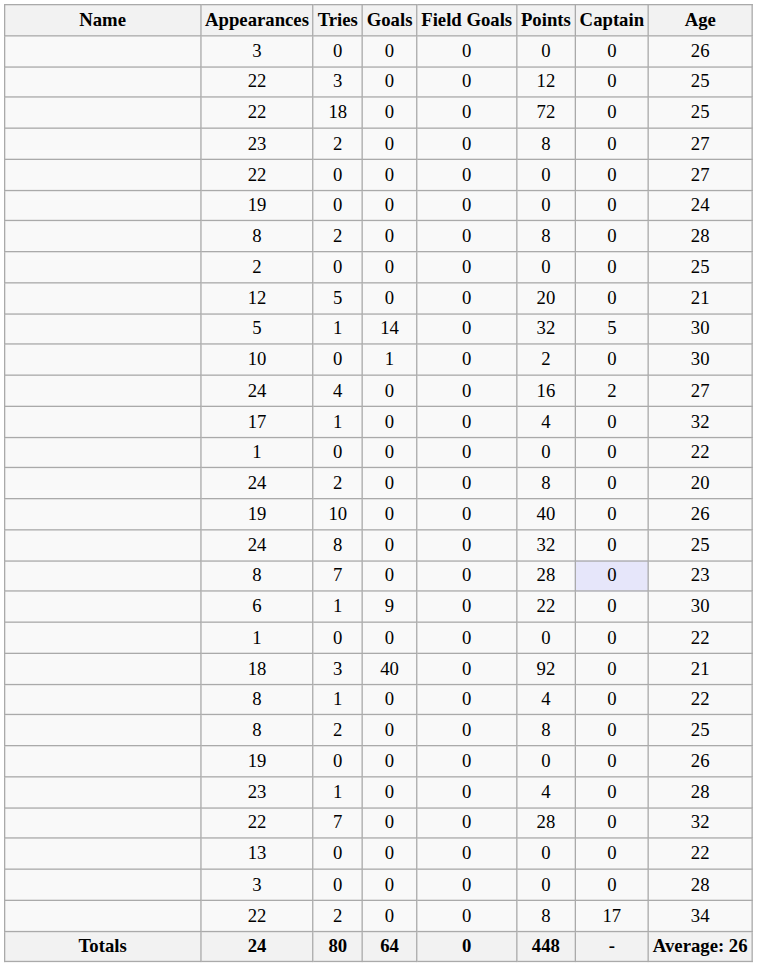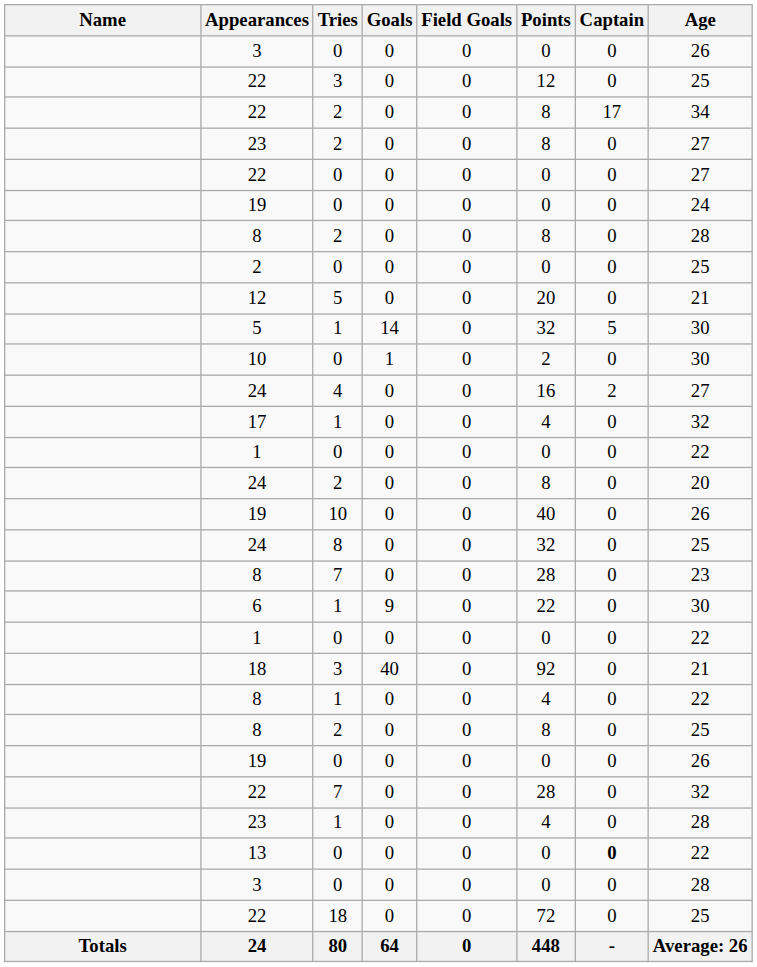rows swapped: 22 / 2 <-> 22 / 18
8 / 7 | Captain: lavender background -> no background
rows swapped: 22 / 7 <-> 23 / 1
13 | Captain: normal -> bold
